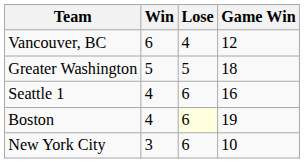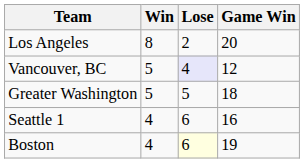+ row: Los Angeles | 8 | 2 | 20
Vancouver, BC | Win: 6 -> 5
Vancouver, BC | Lose: no background -> lavender background
- row: New York City | 3 | 6 | 10
